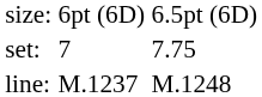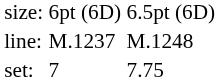rows swapped: set: <-> line:
